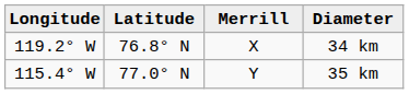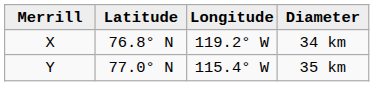columns swapped: Merrill <-> Longitude
